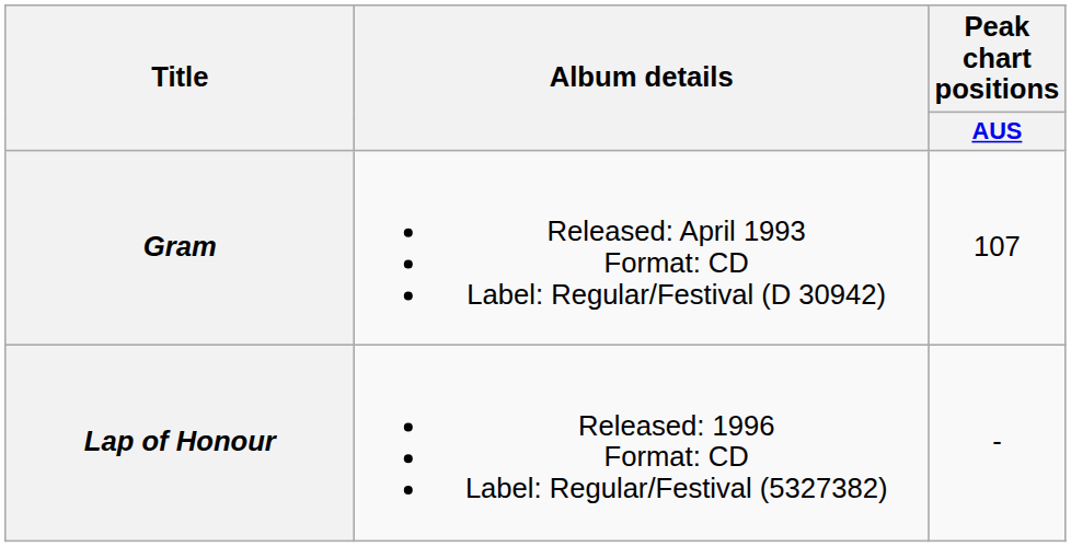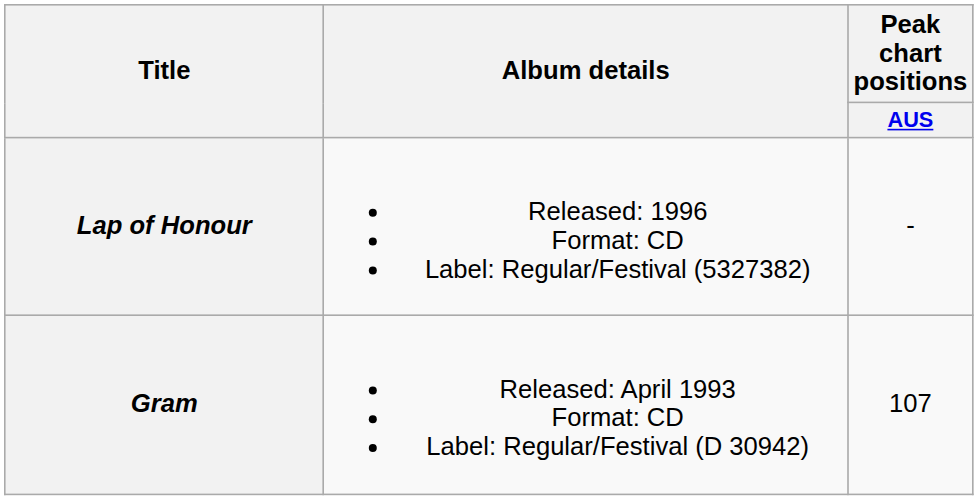rows swapped: Gram <-> Lap of Honour
